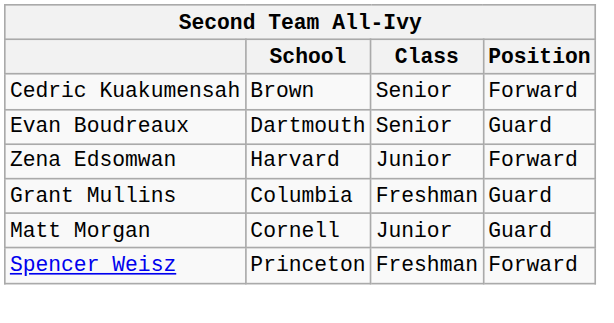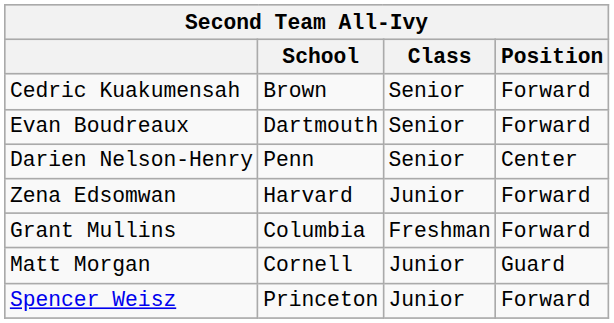Evan Boudreaux | Position: Guard -> Forward
+ row: Darien Nelson-Henry | Penn | Senior | Center
Grant Mullins | Position: Guard -> Forward
Spencer Weisz | Class: Freshman -> Junior
